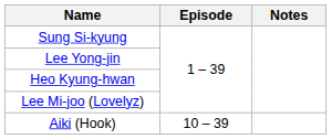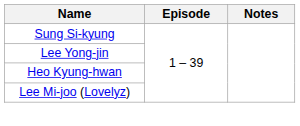- row: Aiki (Hook) | 10 – 39
